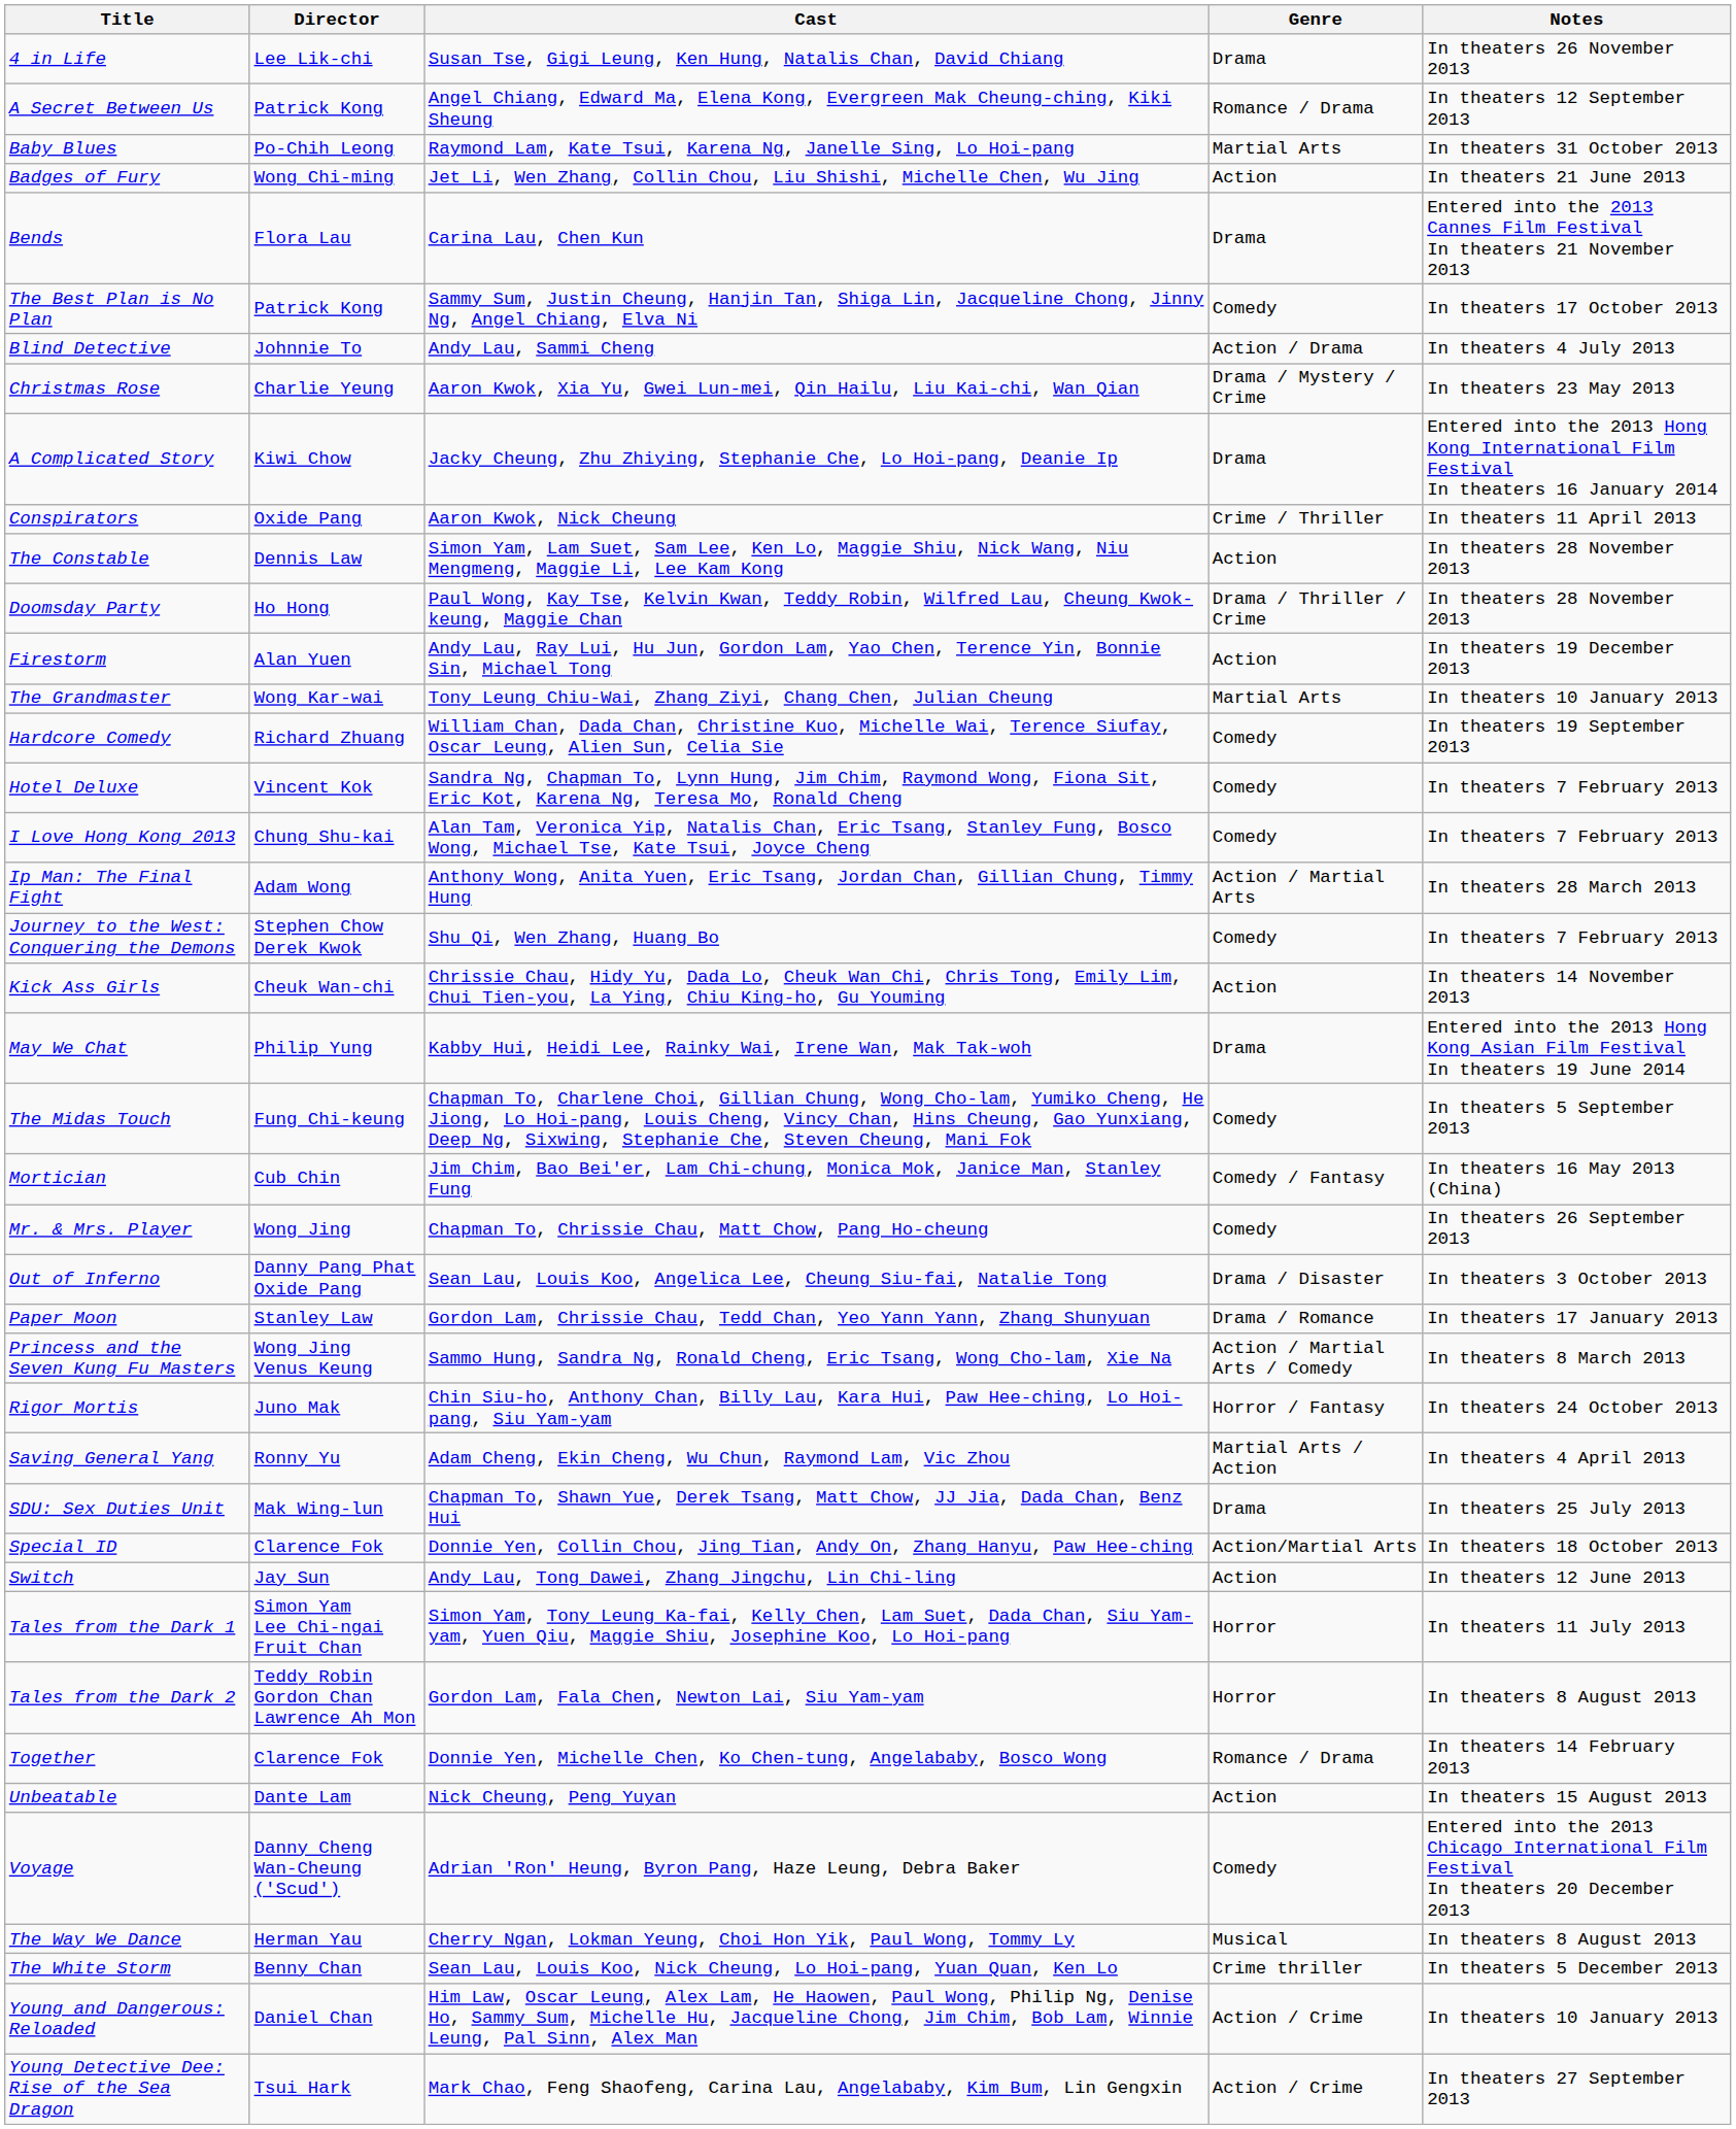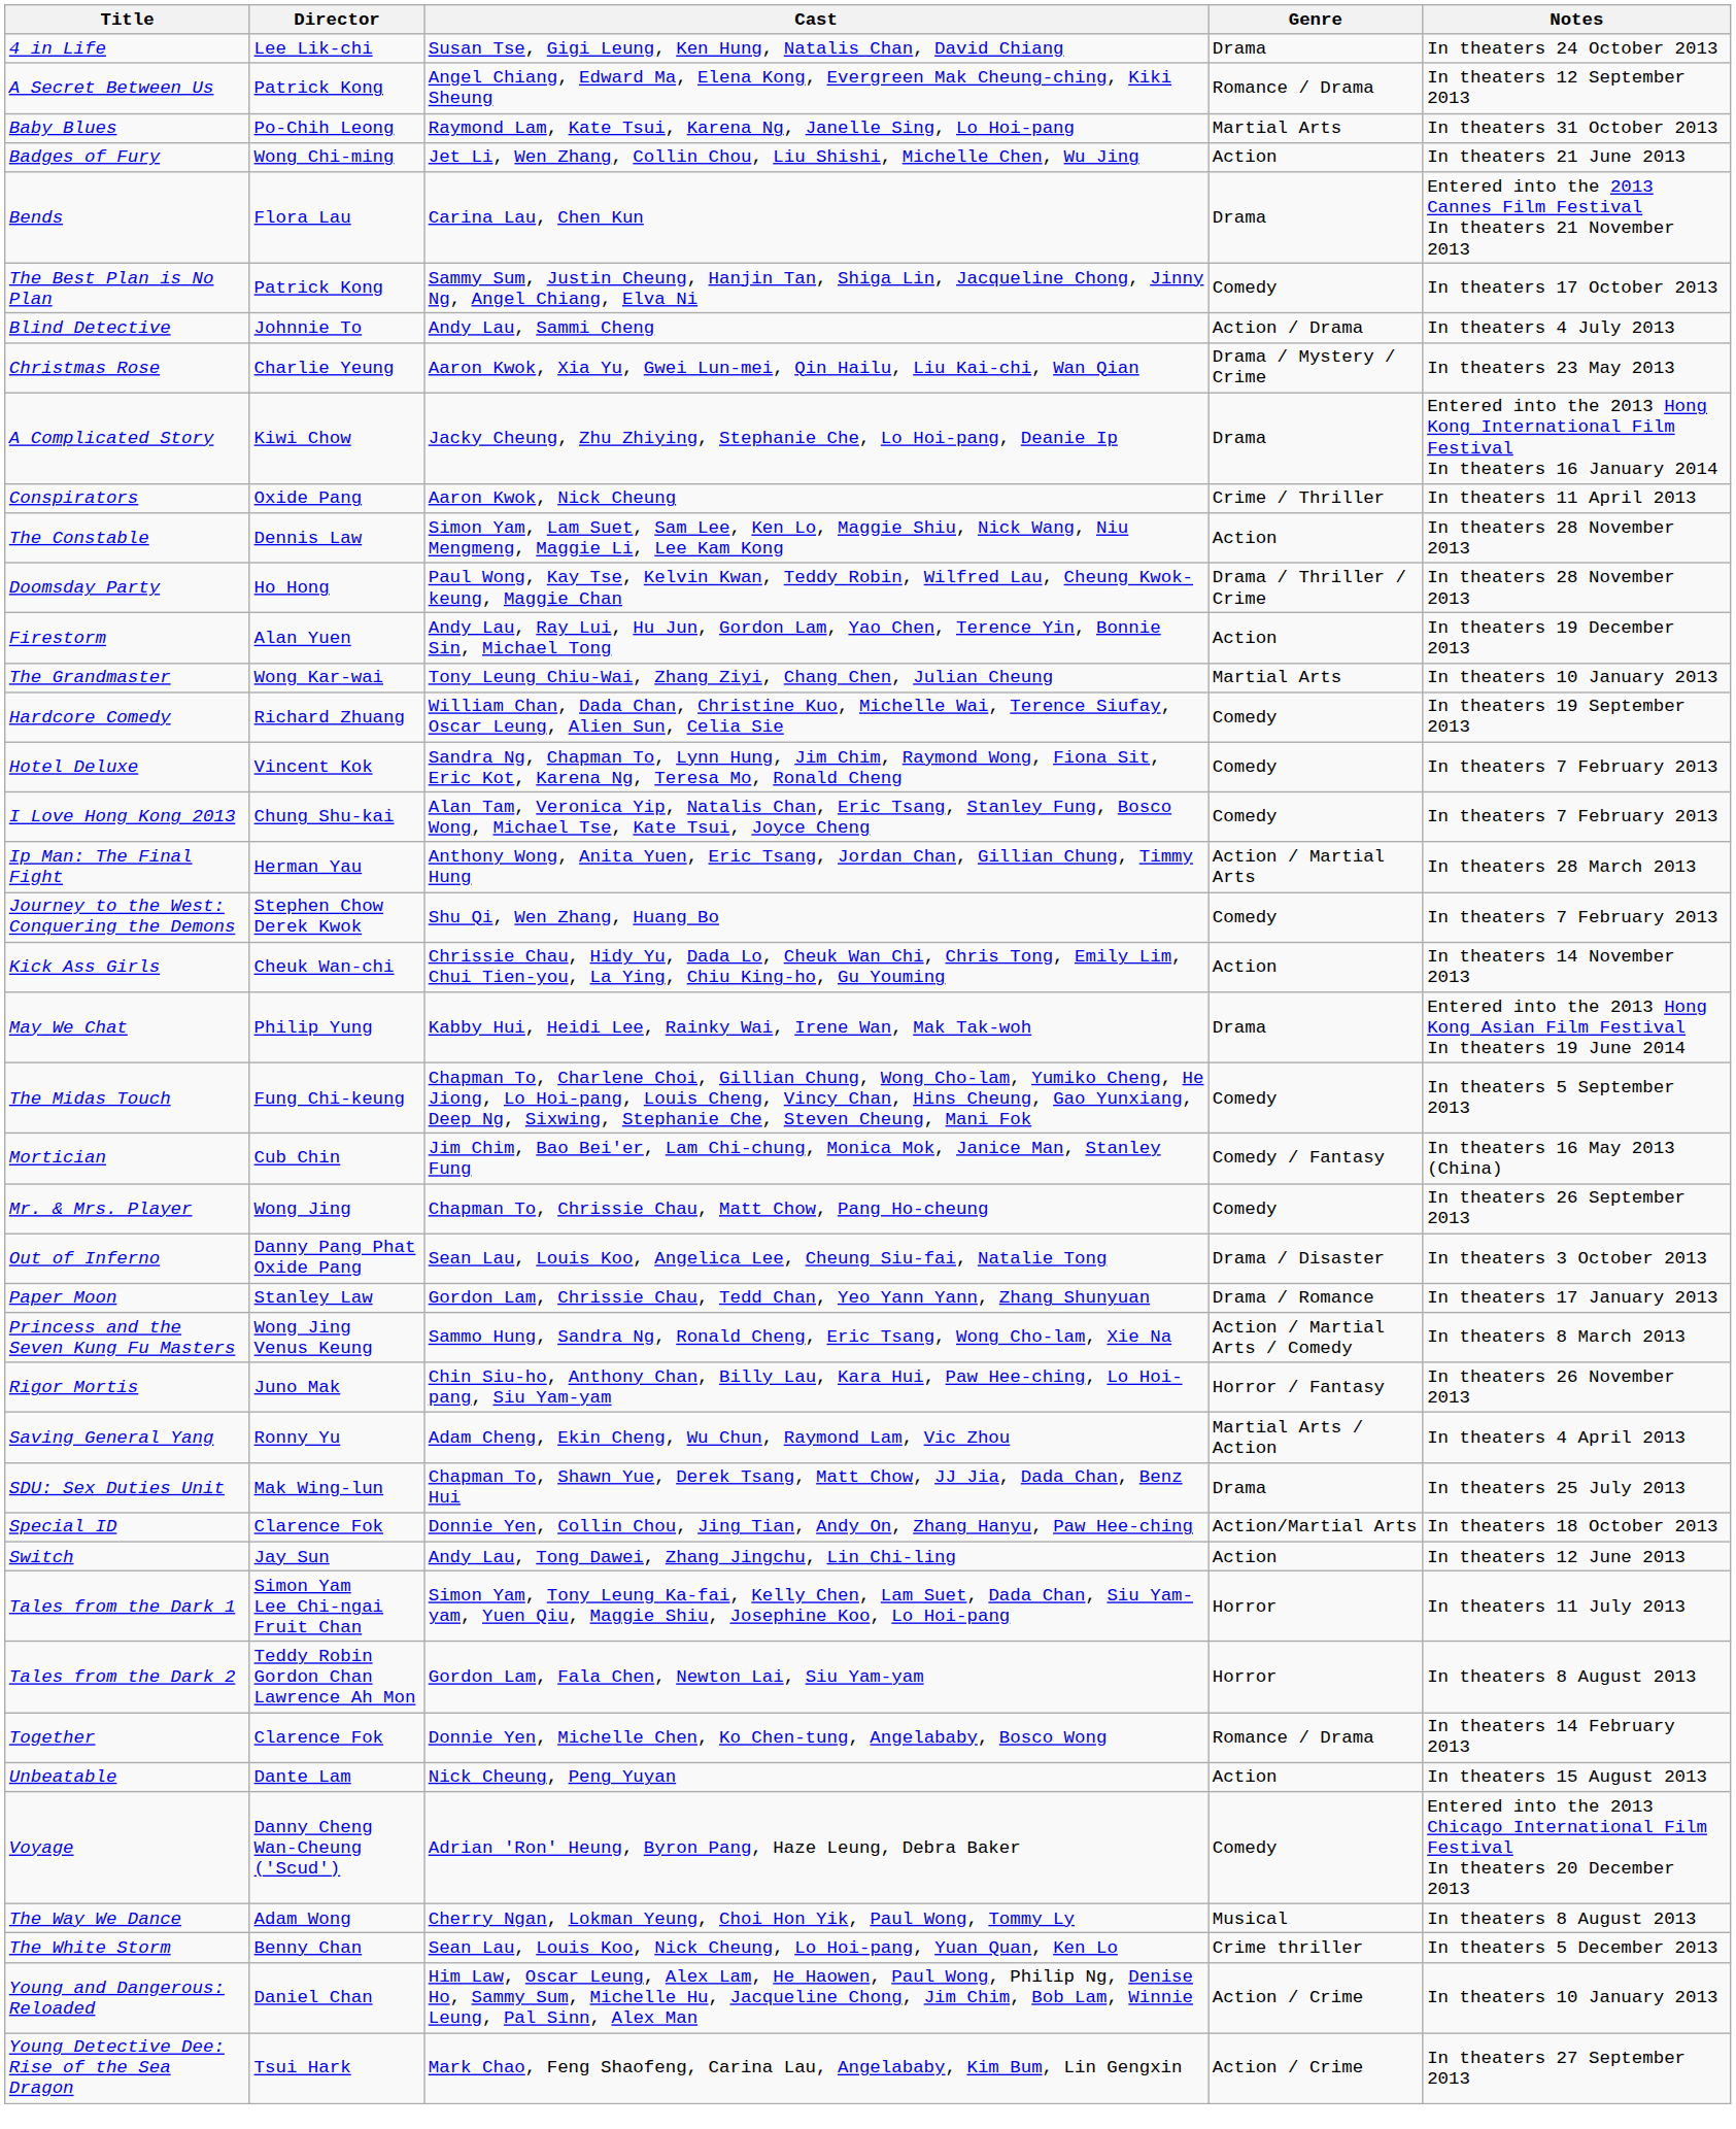4 in Life | Notes: In theaters 26 November 2013 -> In theaters 24 October 2013
Ip Man: The Final Fight | Director: Adam Wong -> Herman Yau
Rigor Mortis | Notes: In theaters 24 October 2013 -> In theaters 26 November 2013
The Way We Dance | Director: Herman Yau -> Adam Wong
